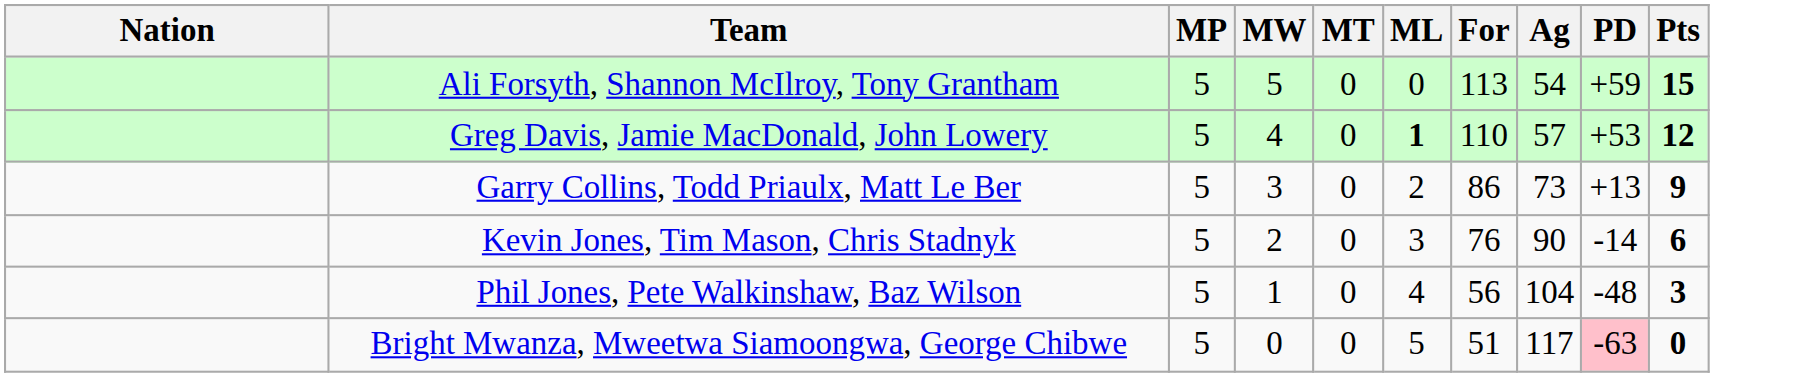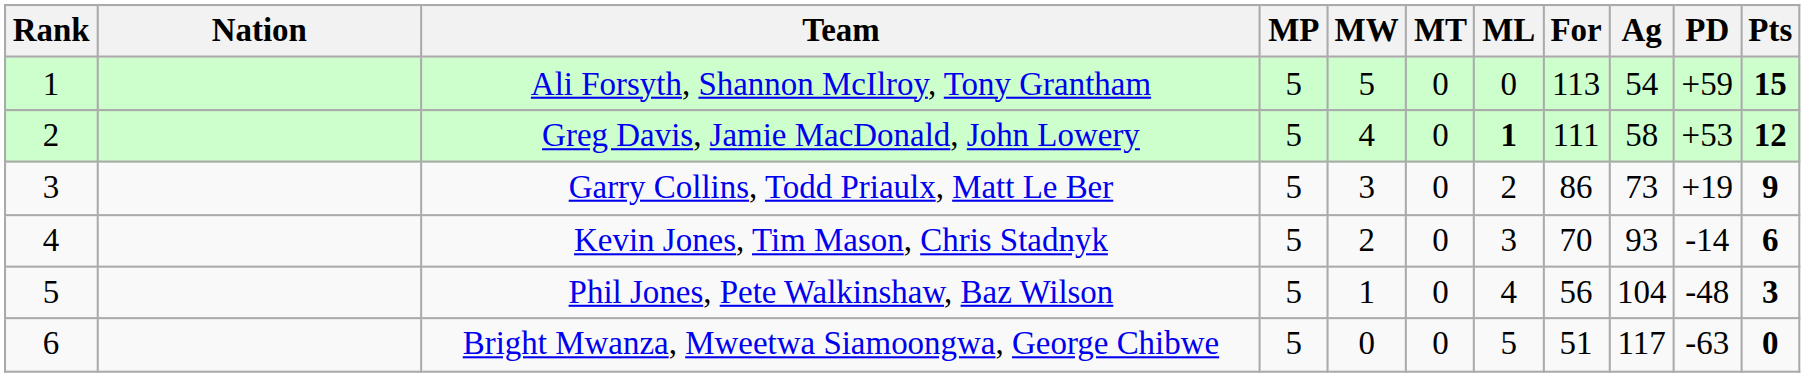+ column: Rank | 1 | 2 | 3 | 4 | 5 | 6
Greg Davis, Jamie MacDonald, John Lowery | For: 110 -> 111
Greg Davis, Jamie MacDonald, John Lowery | Ag: 57 -> 58
Garry Collins, Todd Priaulx, Matt Le Ber | PD: +13 -> +19
Kevin Jones, Tim Mason, Chris Stadnyk | For: 76 -> 70
Kevin Jones, Tim Mason, Chris Stadnyk | Ag: 90 -> 93
Bright Mwanza, Mweetwa Siamoongwa, George Chibwe | PD: pink background -> no background
